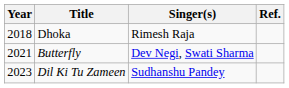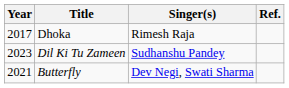Dhoka | Year: 2018 -> 2017
rows swapped: Butterfly <-> Dil Ki Tu Zameen
